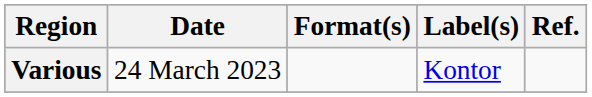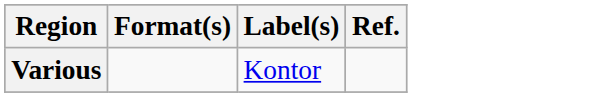- column: Date | 24 March 2023
